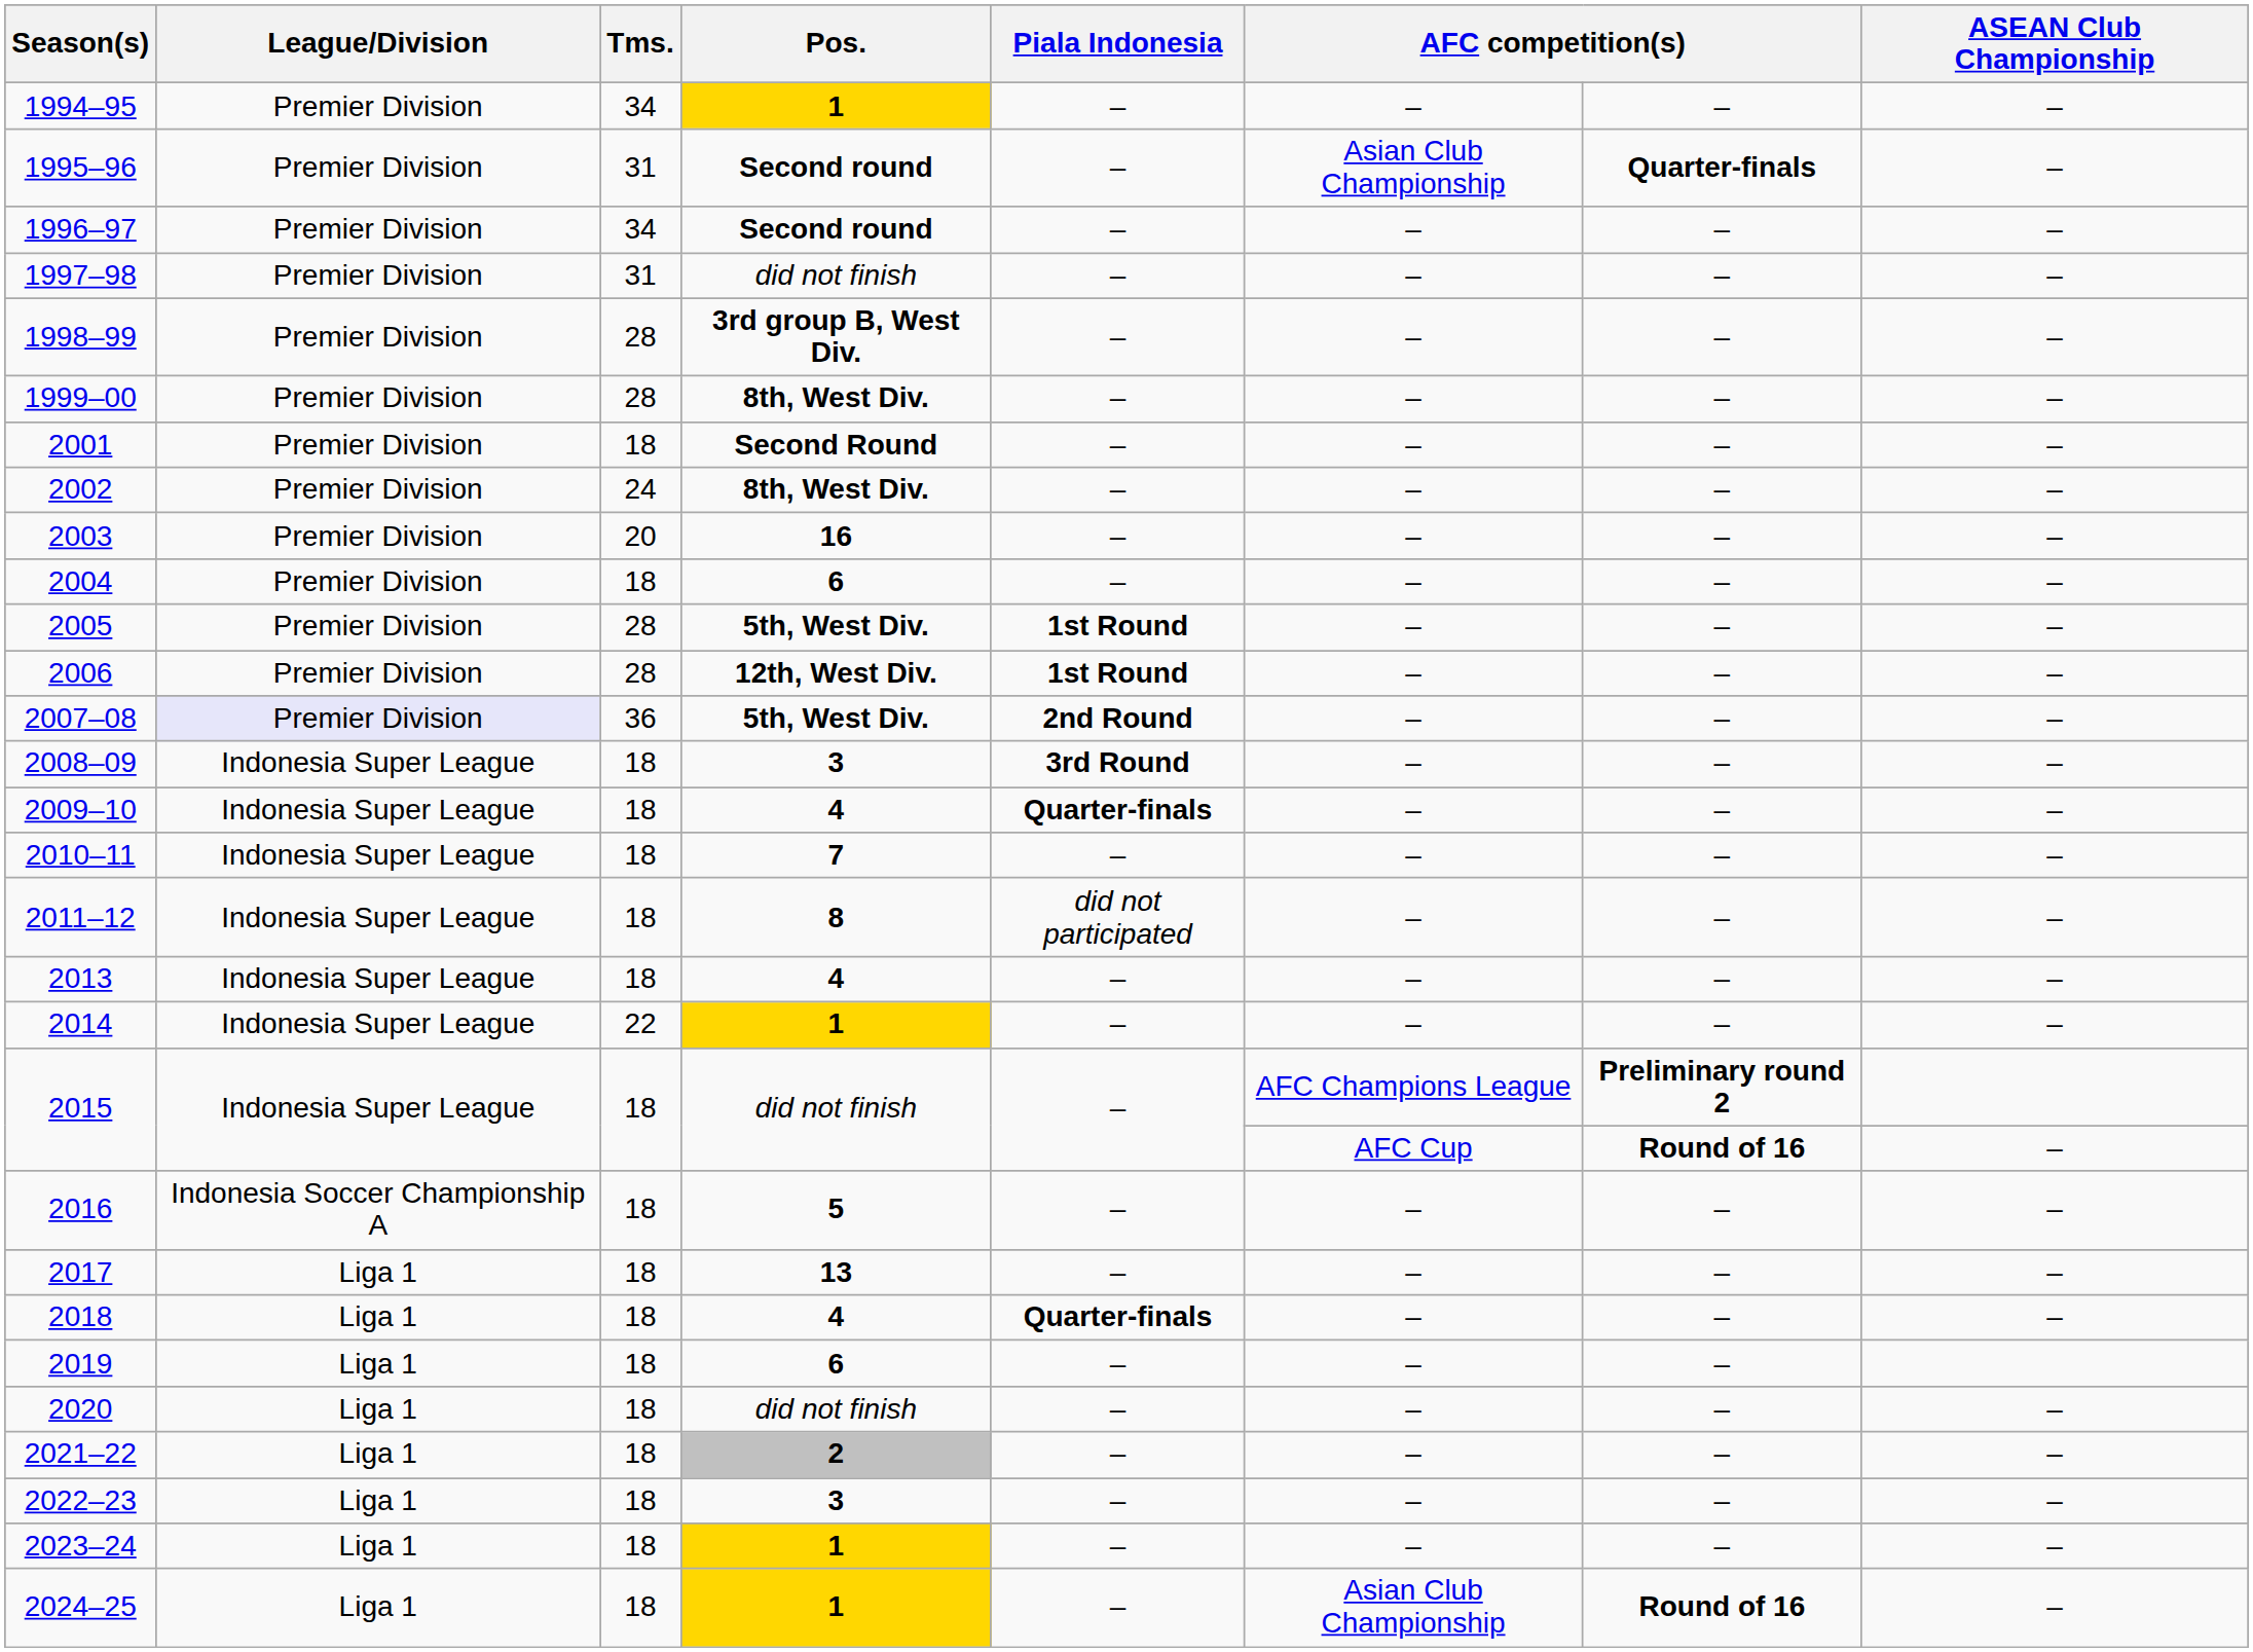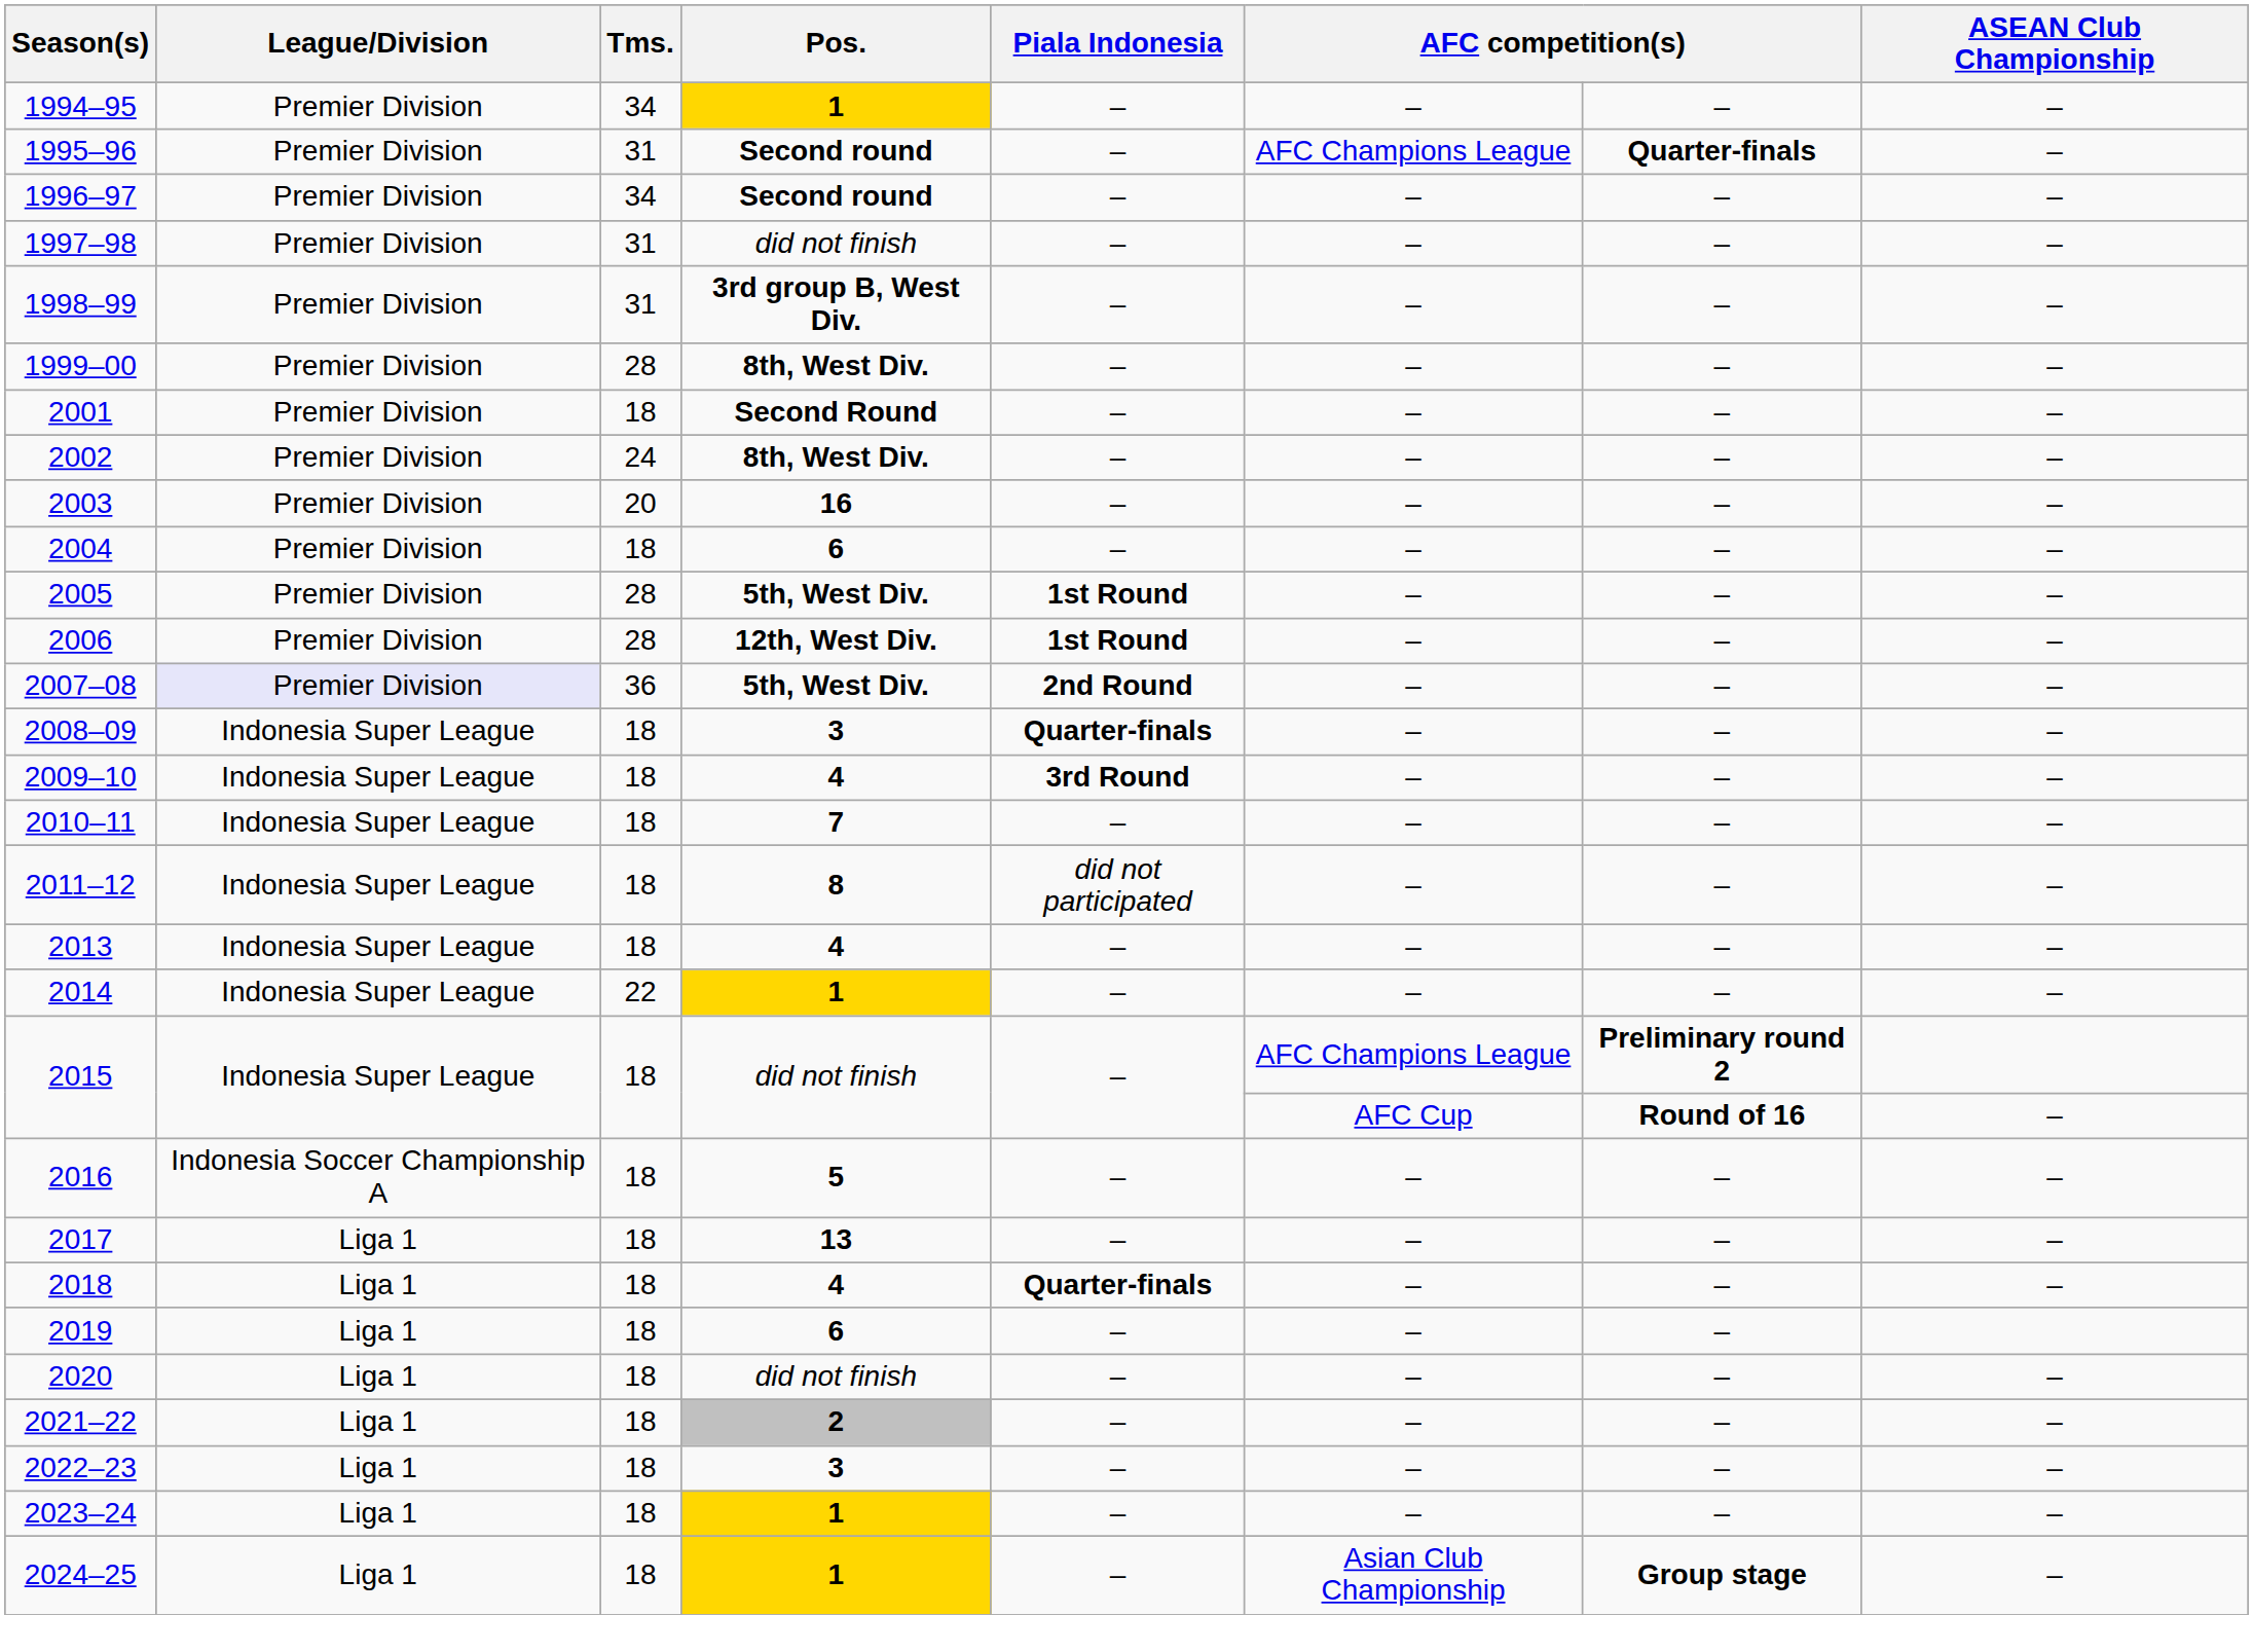1995–96 | column 6: Asian Club Championship -> AFC Champions League
1998–99 | Tms.: 28 -> 31
2008–09 | Piala Indonesia: 3rd Round -> Quarter-finals
2009–10 | Piala Indonesia: Quarter-finals -> 3rd Round
2024–25 | column 7: Round of 16 -> Group stage
